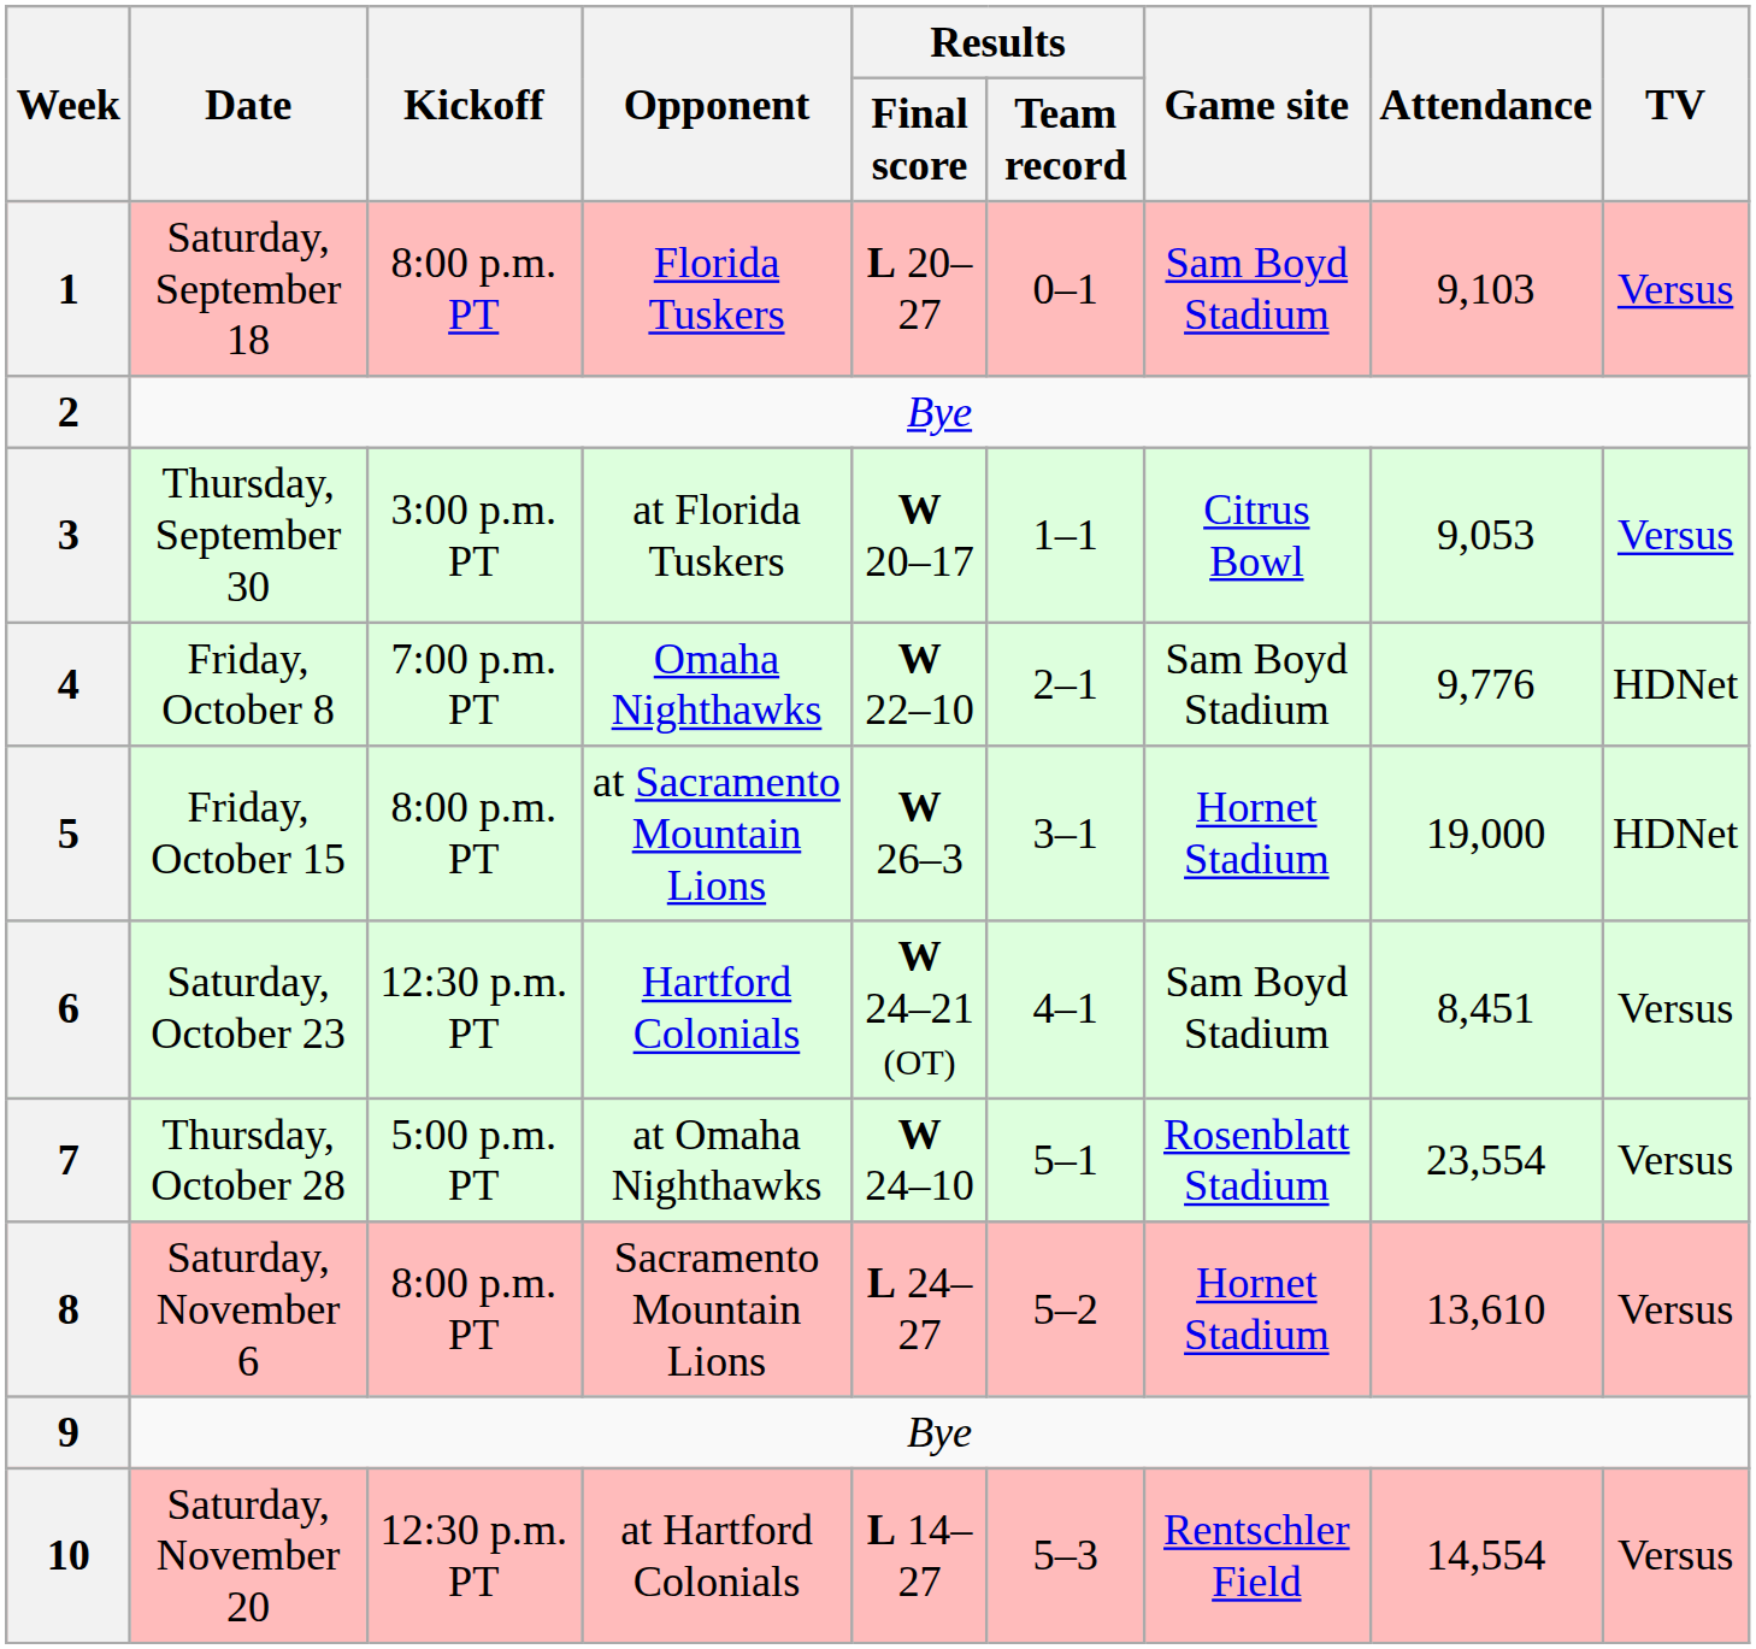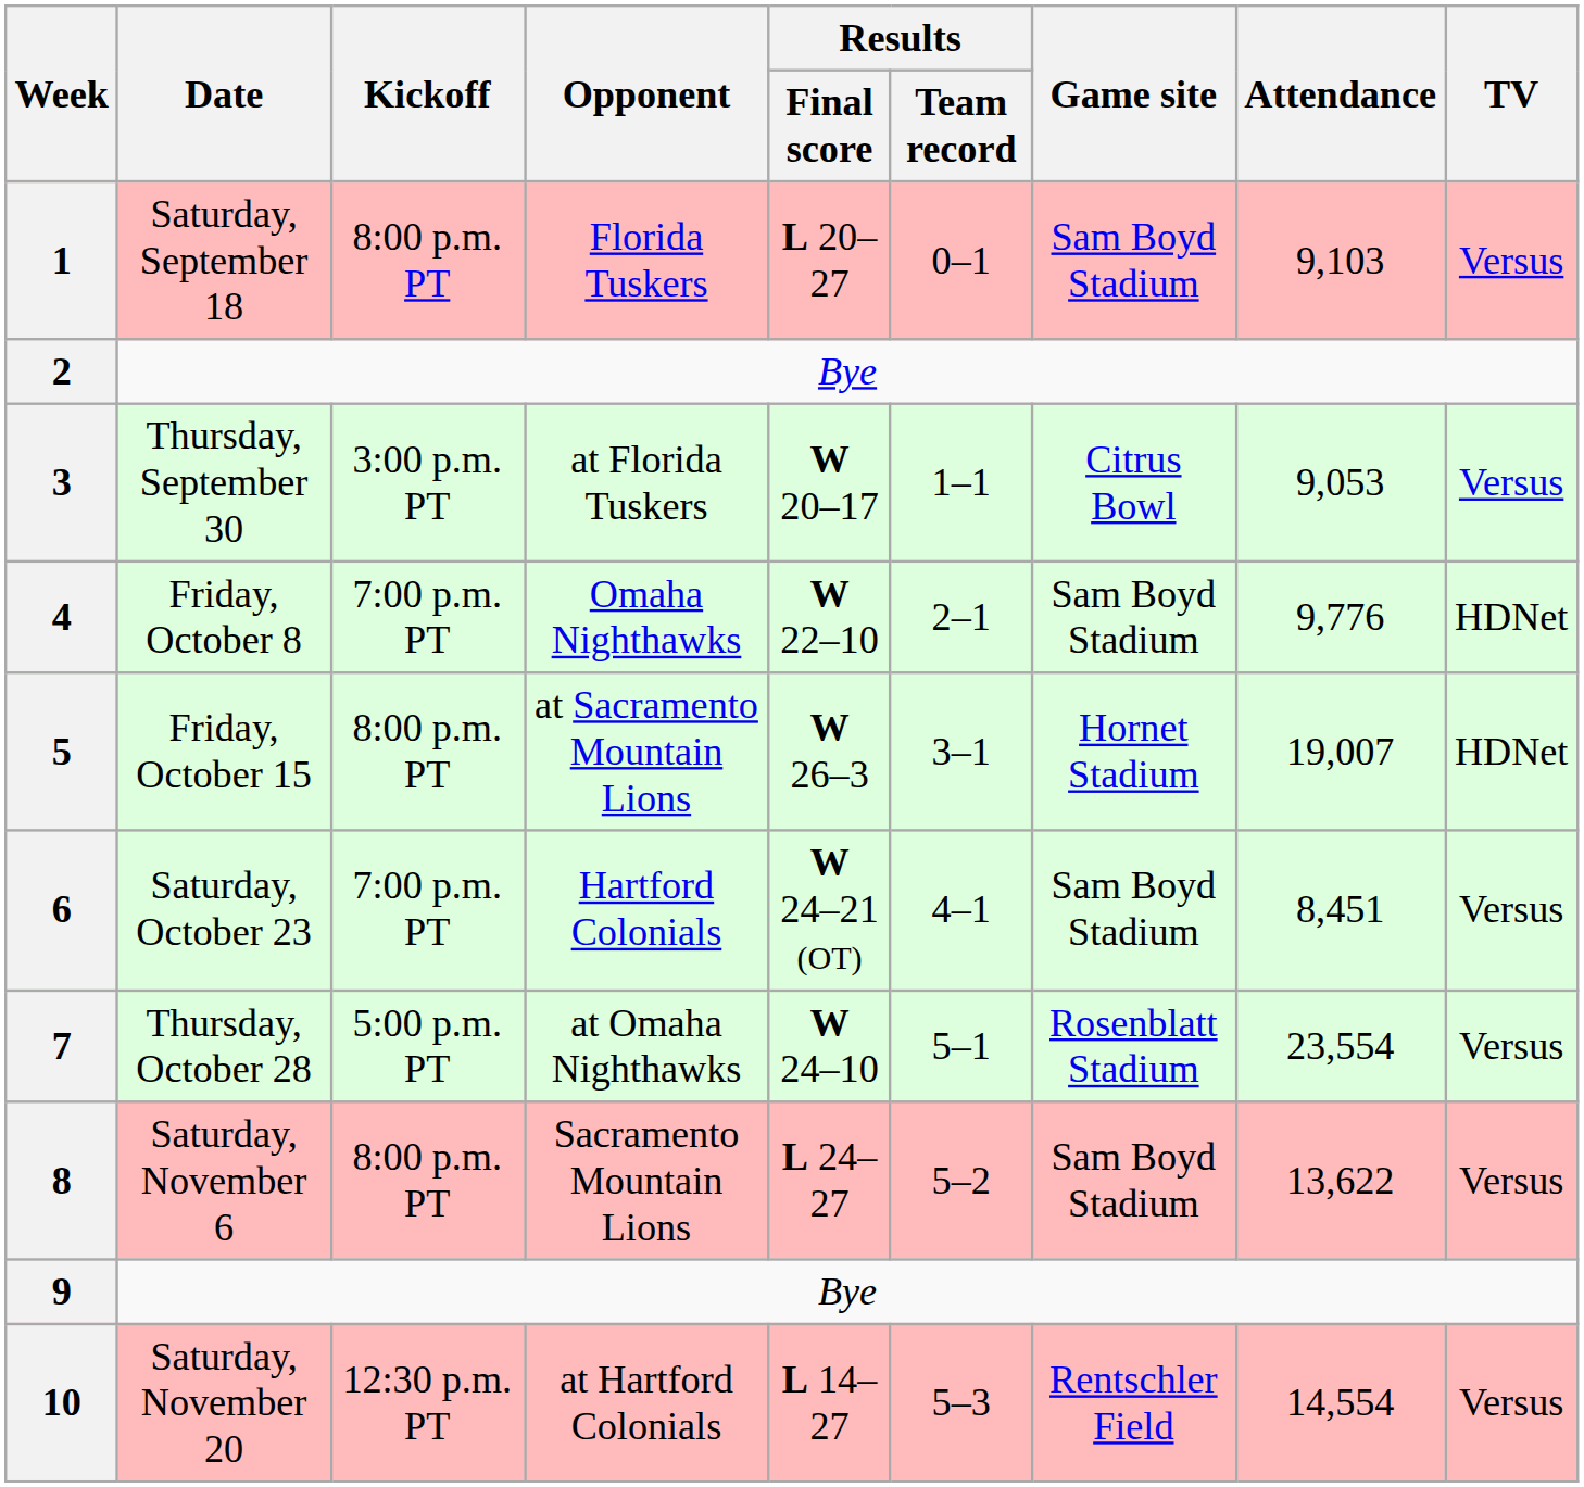5 | Attendance: 19,000 -> 19,007
6 | Kickoff: 12:30 p.m. PT -> 7:00 p.m. PT
8 | Game site: Hornet Stadium -> Sam Boyd Stadium
8 | Attendance: 13,610 -> 13,622
